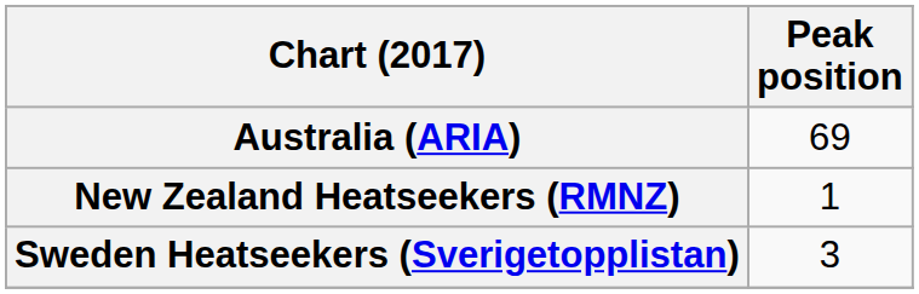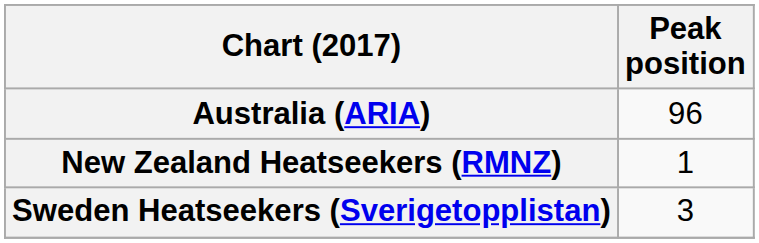Australia (ARIA) | Peak position: 69 -> 96
